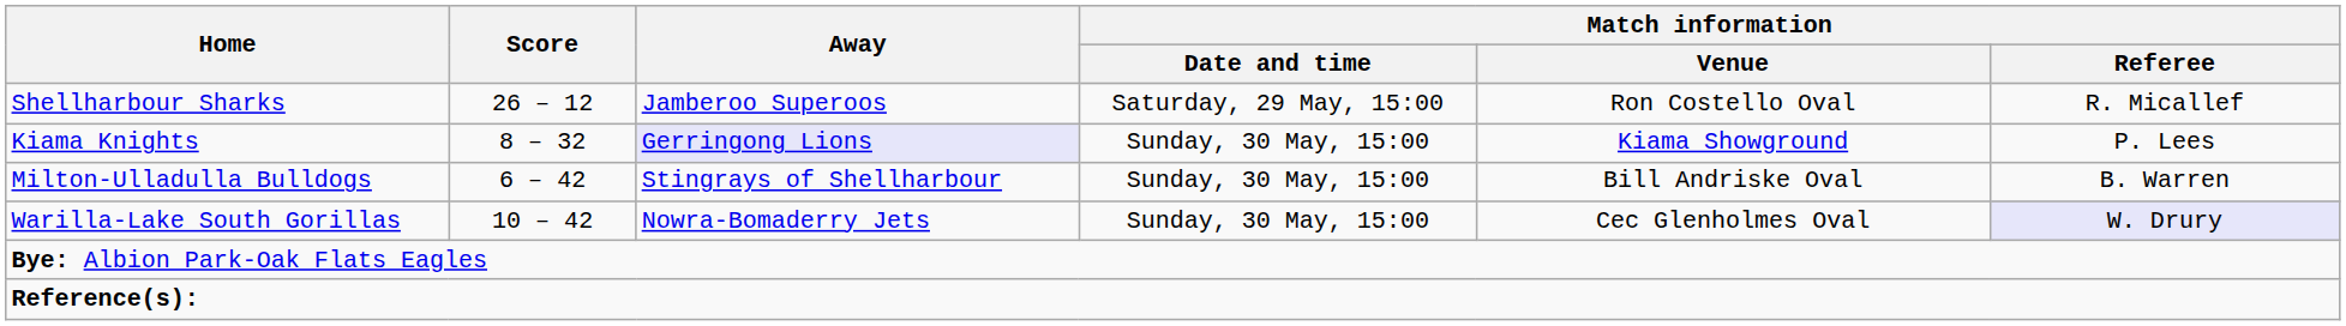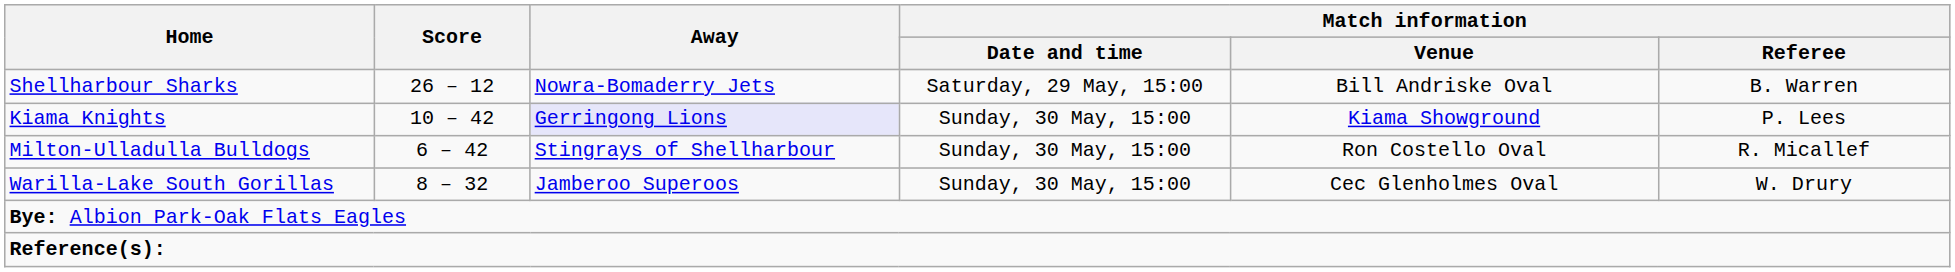Shellharbour Sharks | Away: Jamberoo Superoos -> Nowra-Bomaderry Jets
Shellharbour Sharks | Match information / Venue: Ron Costello Oval -> Bill Andriske Oval
Shellharbour Sharks | Match information / Referee: R. Micallef -> B. Warren
Kiama Knights | Score: 8 – 32 -> 10 – 42
Milton-Ulladulla Bulldogs | Match information / Venue: Bill Andriske Oval -> Ron Costello Oval
Milton-Ulladulla Bulldogs | Match information / Referee: B. Warren -> R. Micallef
Warilla-Lake South Gorillas | Score: 10 – 42 -> 8 – 32
Warilla-Lake South Gorillas | Away: Nowra-Bomaderry Jets -> Jamberoo Superoos
Warilla-Lake South Gorillas | Match information / Referee: lavender background -> no background
